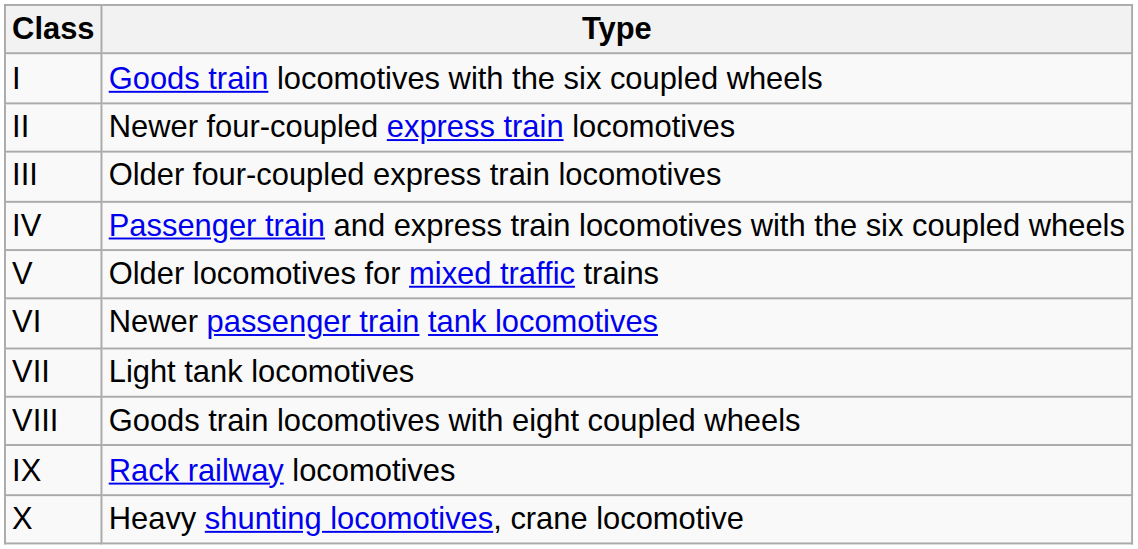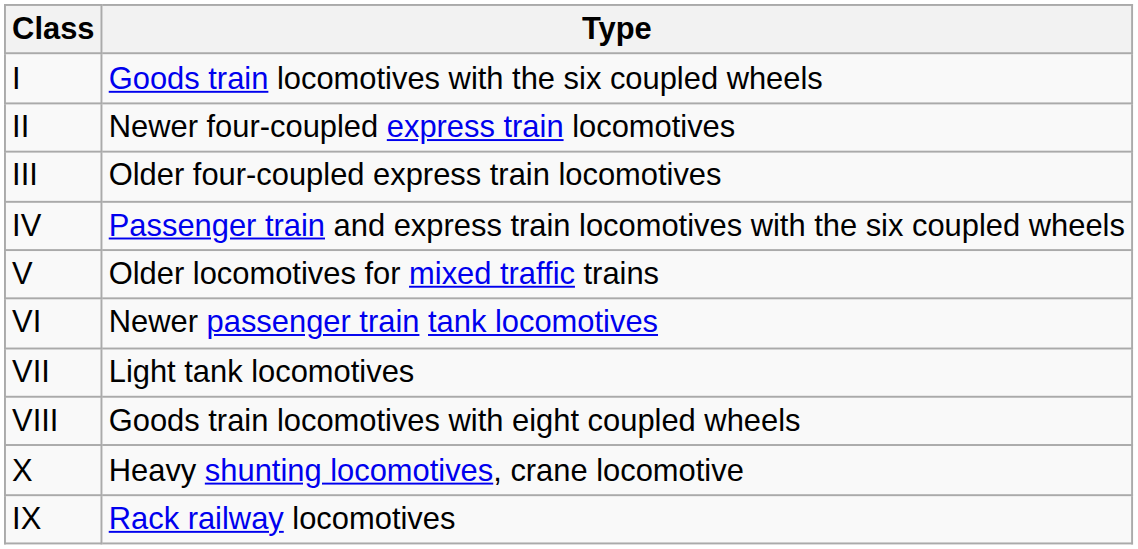rows swapped: IX <-> X
